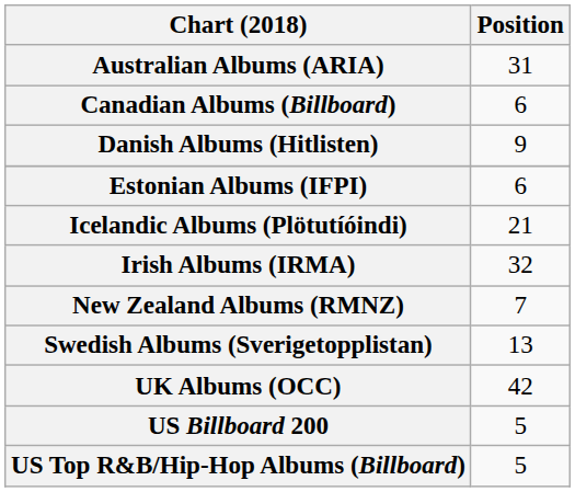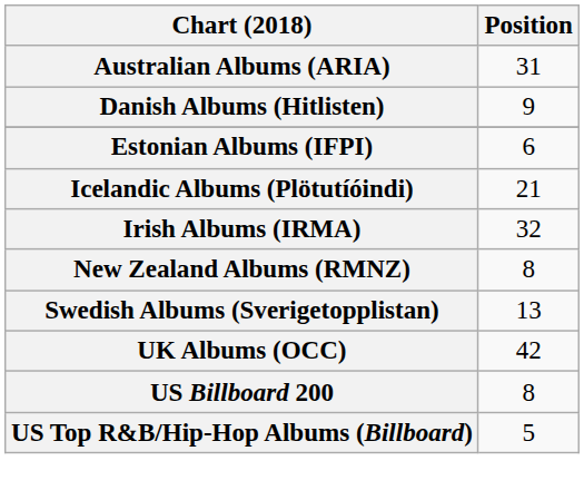- row: Canadian Albums (Billboard) | 6
New Zealand Albums (RMNZ) | Position: 7 -> 8
US Billboard 200 | Position: 5 -> 8
